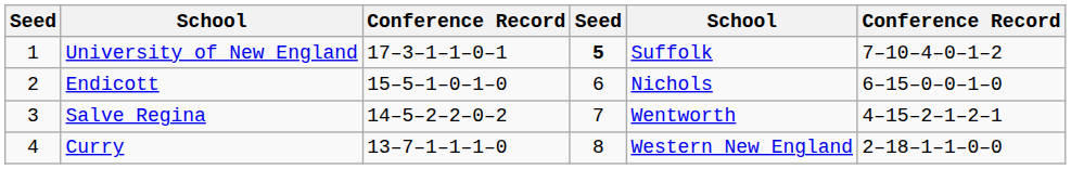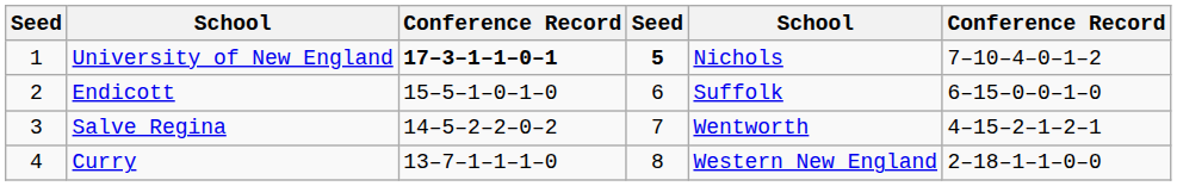University of New England | column 3: normal -> bold
University of New England | column 5: Suffolk -> Nichols
Endicott | column 5: Nichols -> Suffolk
